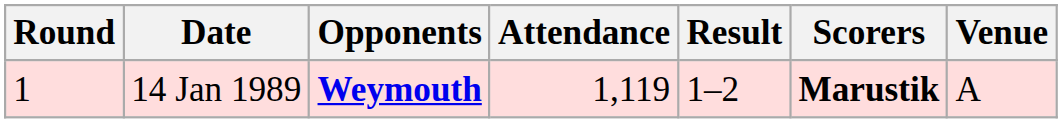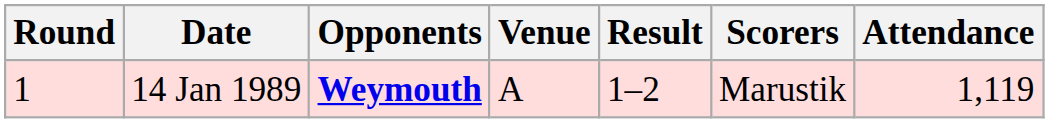columns swapped: Venue <-> Attendance
14 Jan 1989 | Scorers: bold -> normal
